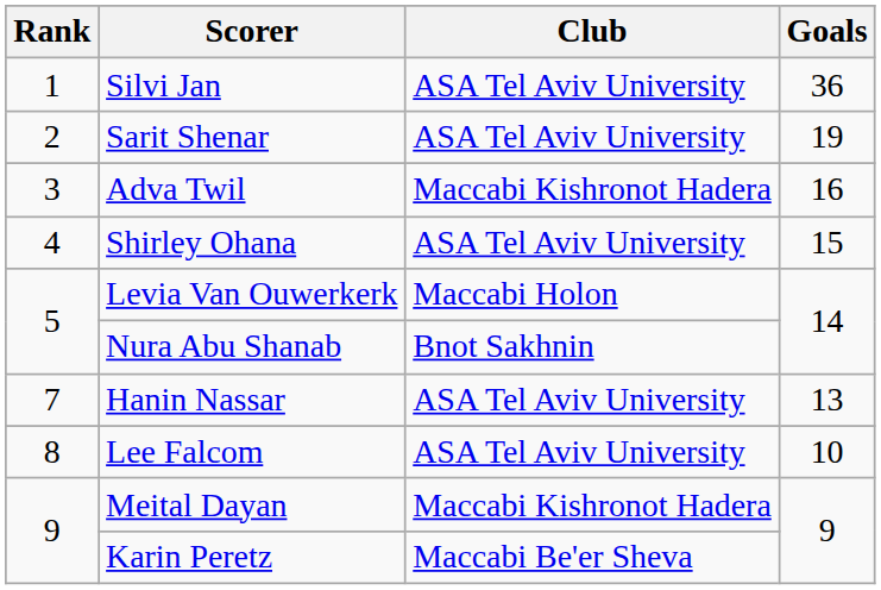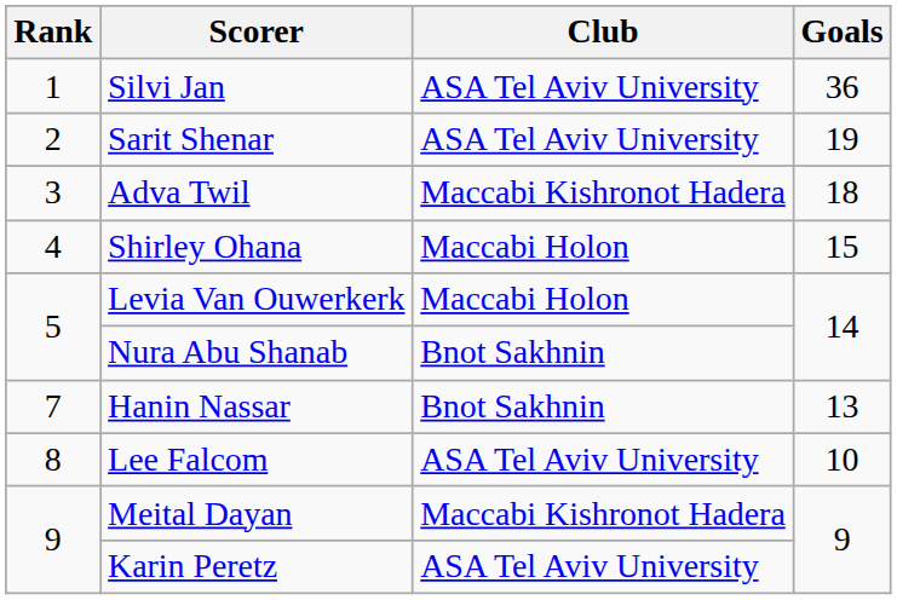Adva Twil | Goals: 16 -> 18
Shirley Ohana | Club: ASA Tel Aviv University -> Maccabi Holon
Hanin Nassar | Club: ASA Tel Aviv University -> Bnot Sakhnin
Karin Peretz | Club: Maccabi Be'er Sheva -> ASA Tel Aviv University
